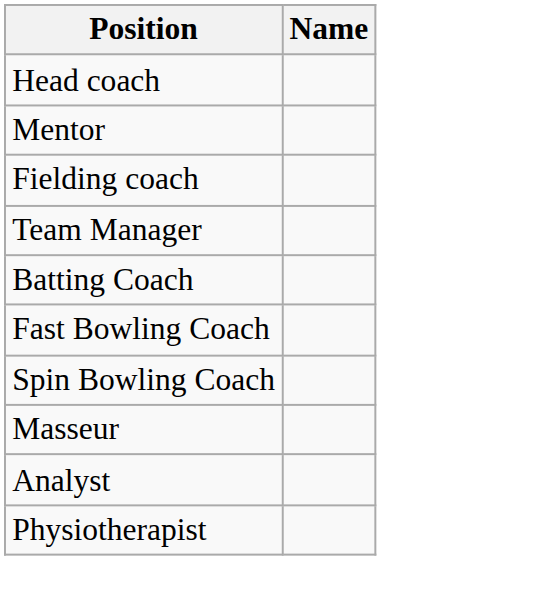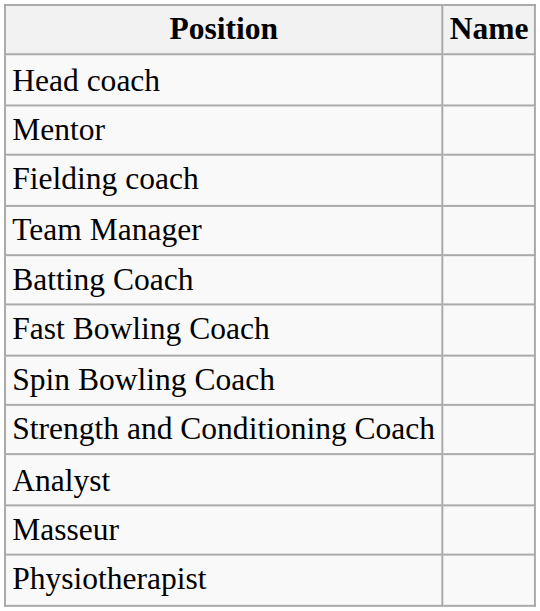+ row: Strength and Conditioning Coach
rows swapped: Masseur <-> Analyst
